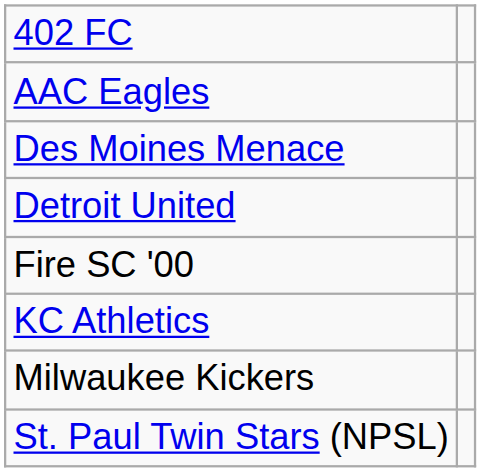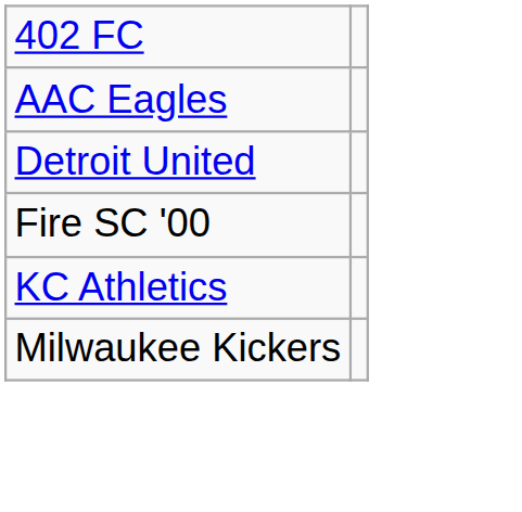- row: Des Moines Menace
- row: St. Paul Twin Stars (NPSL)
